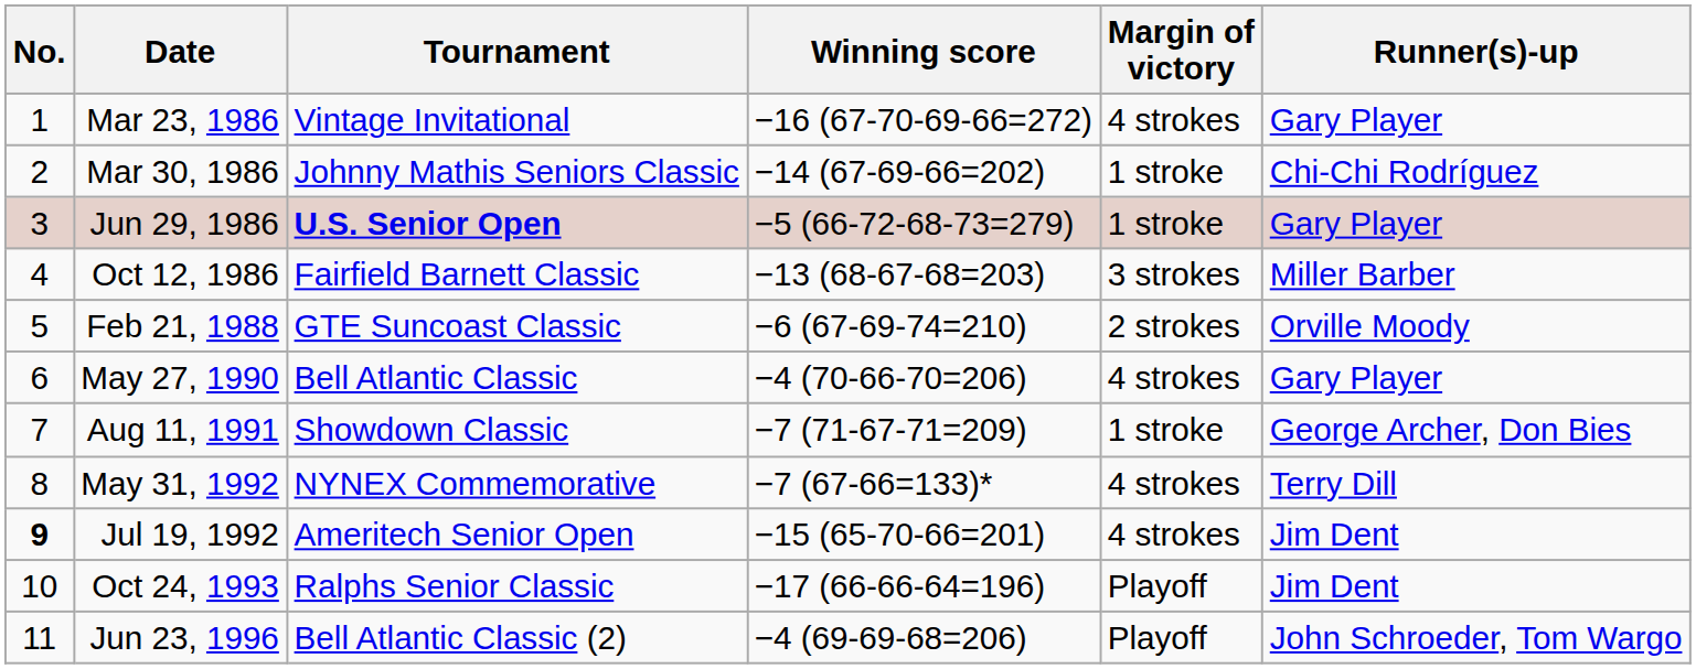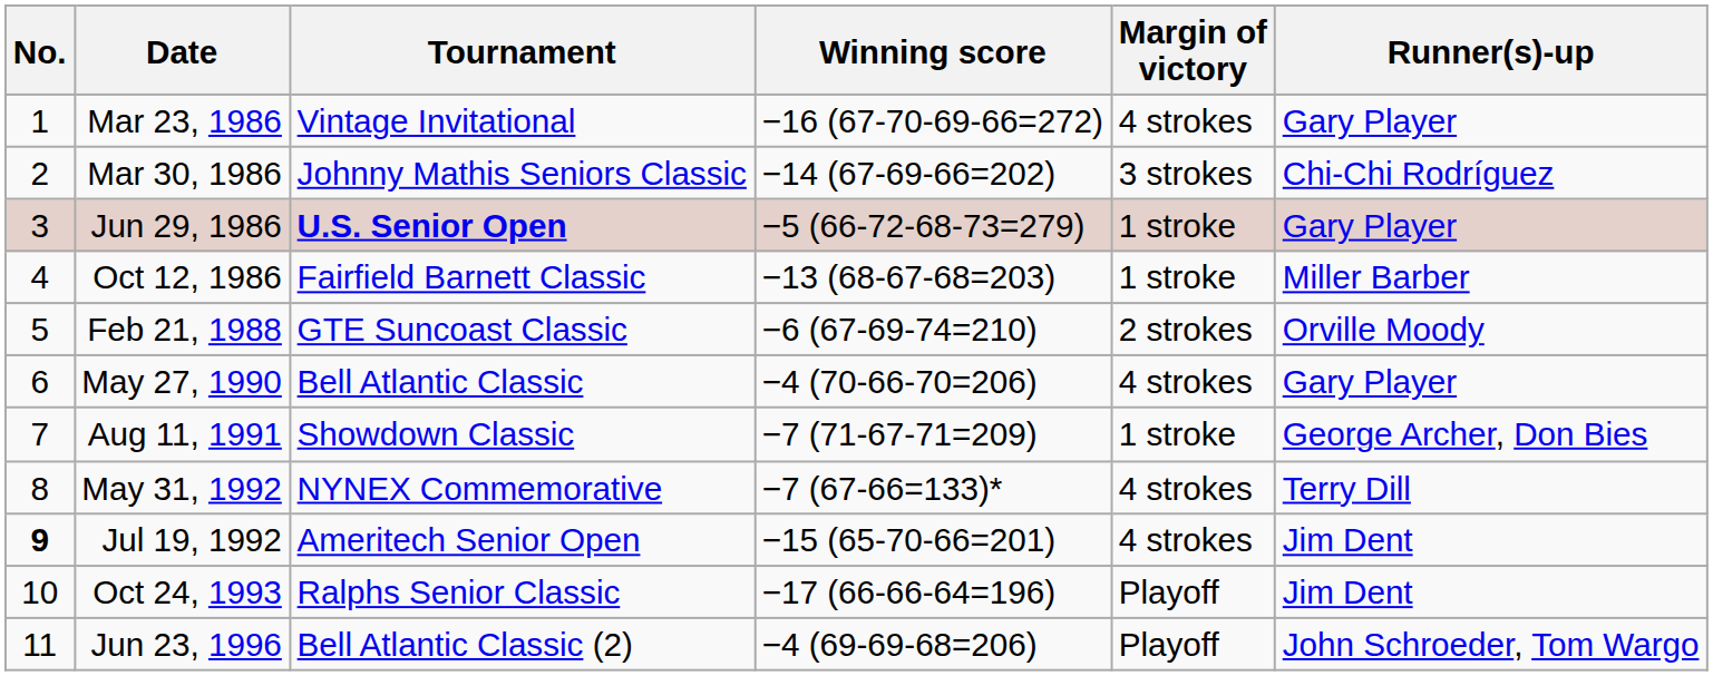Mar 30, 1986 | Margin of victory: 1 stroke -> 3 strokes
Oct 12, 1986 | Margin of victory: 3 strokes -> 1 stroke
